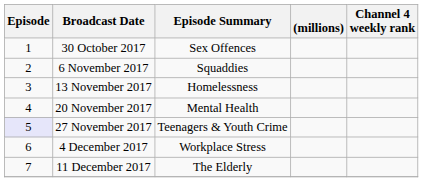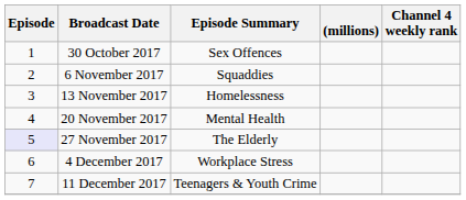27 November 2017 | Episode Summary: Teenagers & Youth Crime -> The Elderly
11 December 2017 | Episode Summary: The Elderly -> Teenagers & Youth Crime
